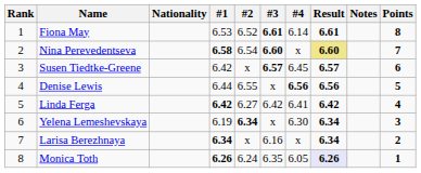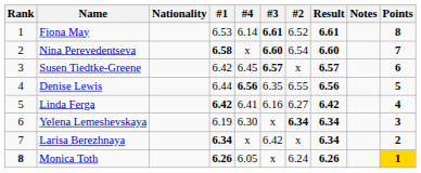columns swapped: #2 <-> #4
Nina Perevedentseva | Result: khaki background -> no background
Denise Lewis | #3: x -> 6.35
Linda Ferga | #3: 6.42 -> 6.16
Larisa Berezhnaya | #3: 6.16 -> 6.42
Monica Toth | Rank: normal -> bold
Monica Toth | #3: 6.35 -> x
Monica Toth | Result: lavender background -> no background
Monica Toth | Points: no background -> gold background
